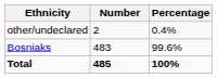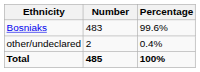rows swapped: Bosniaks <-> other/undeclared
